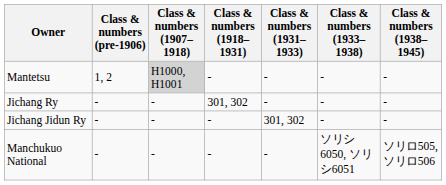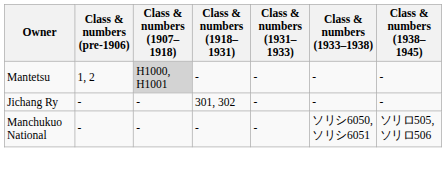- row: Jichang Jidun Ry | - | - | - | 301, 302 | - | -
